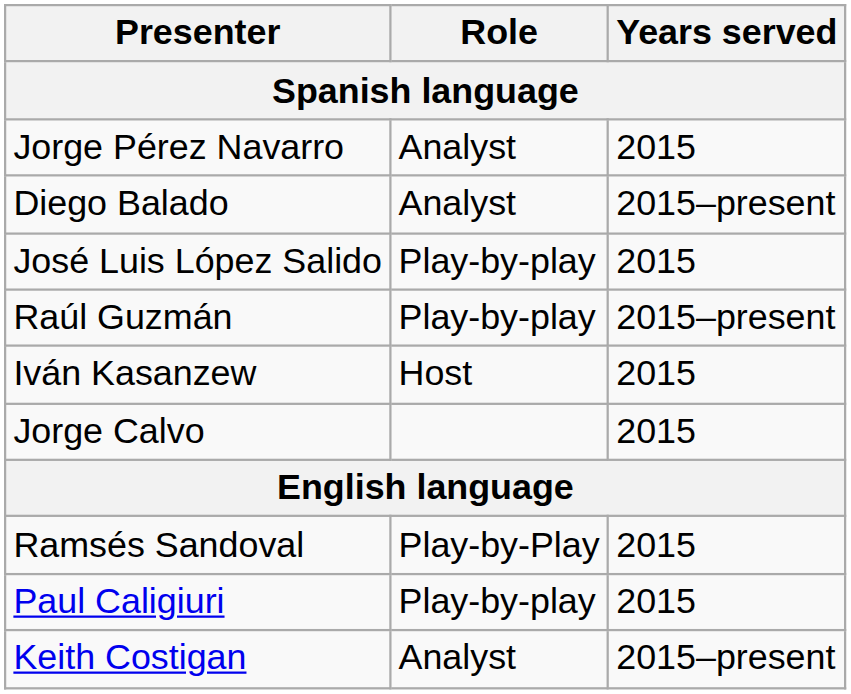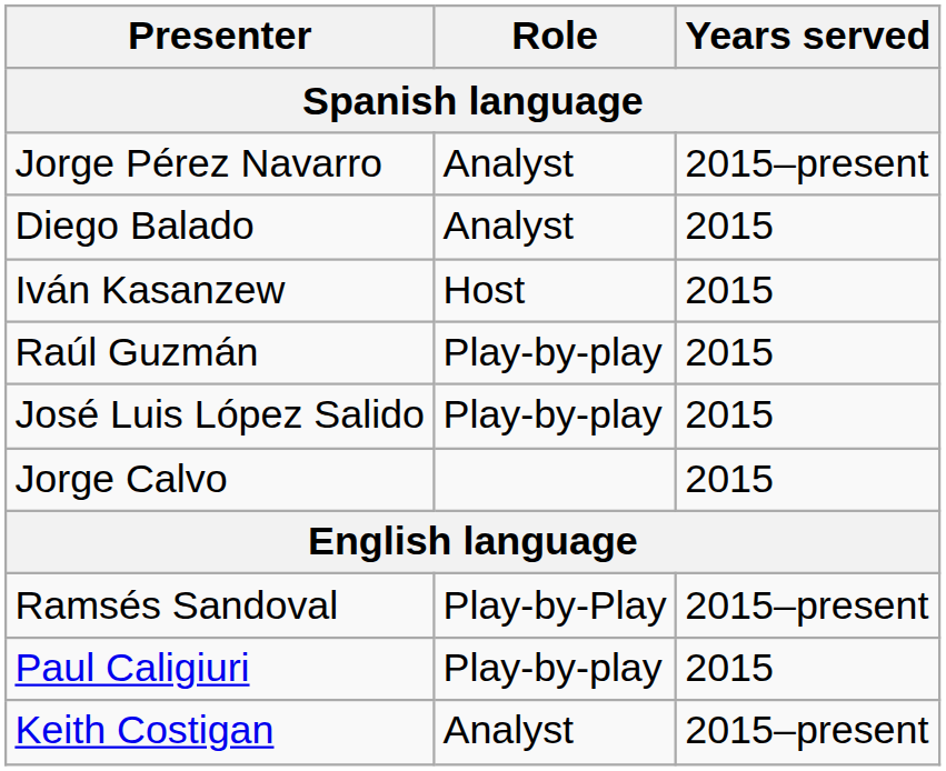Jorge Pérez Navarro | Years served: 2015 -> 2015–present
Diego Balado | Years served: 2015–present -> 2015
rows swapped: José Luis López Salido <-> Iván Kasanzew
Raúl Guzmán | Years served: 2015–present -> 2015
Ramsés Sandoval | Years served: 2015 -> 2015–present
